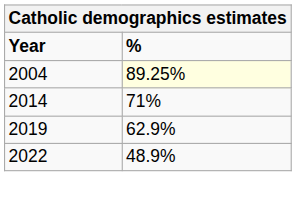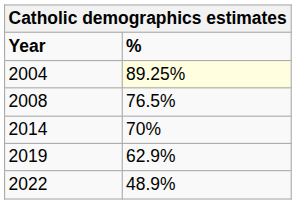+ row: 2008 | 76.5%
2014 | %: 71% -> 70%
